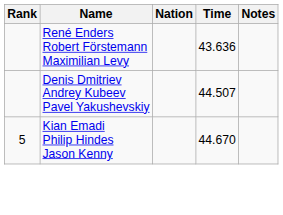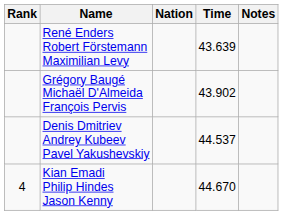René Enders Robert Förstemann Maximilian Levy | Time: 43.636 -> 43.639
+ row: Grégory Baugé Michaël D'Almeida François Pervis | 43.902
Denis Dmitriev Andrey Kubeev Pavel Yakushevskiy | Time: 44.507 -> 44.537
Kian Emadi Philip Hindes Jason Kenny | Rank: 5 -> 4
